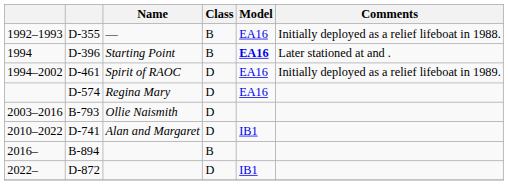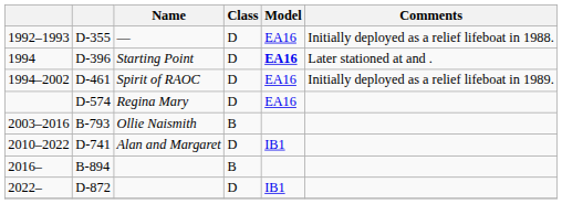1992–1993 | Class: B -> D
1994 | Class: B -> D
2003–2016 | Class: D -> B
